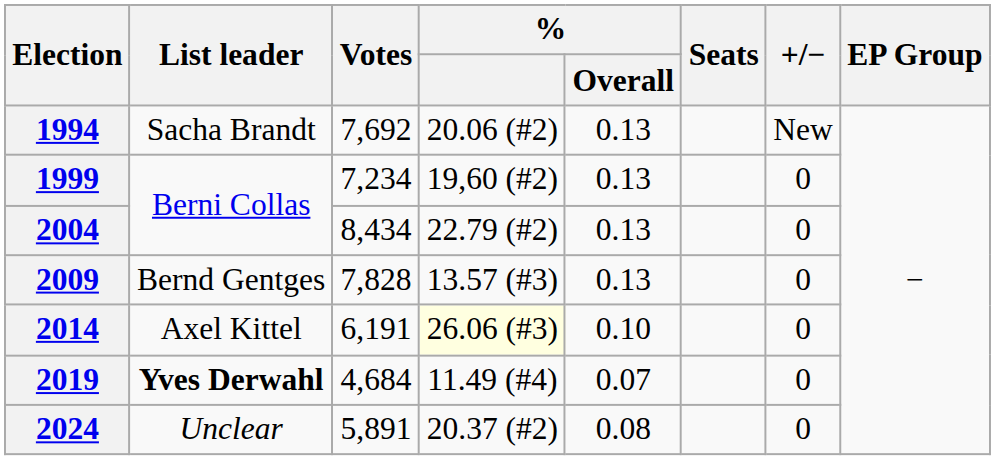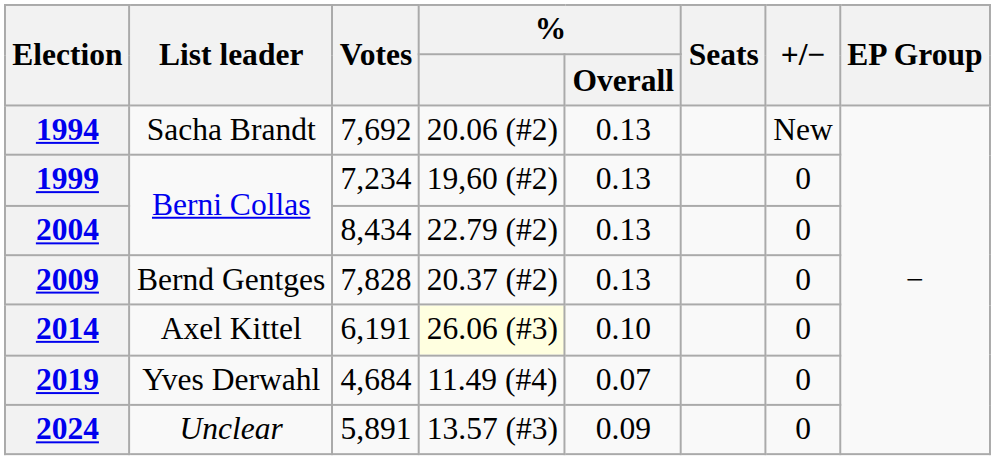2009 | %: 13.57 (#3) -> 20.37 (#2)
2019 | List leader: bold -> normal
2024 | %: 20.37 (#2) -> 13.57 (#3)
2024 | % / Overall: 0.08 -> 0.09
